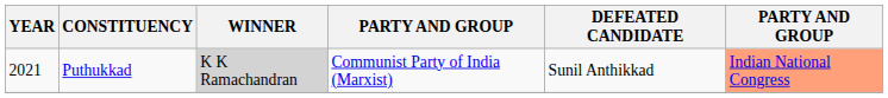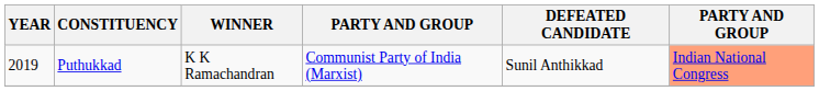Puthukkad | YEAR: 2021 -> 2019
Puthukkad | WINNER: lightgrey background -> no background
